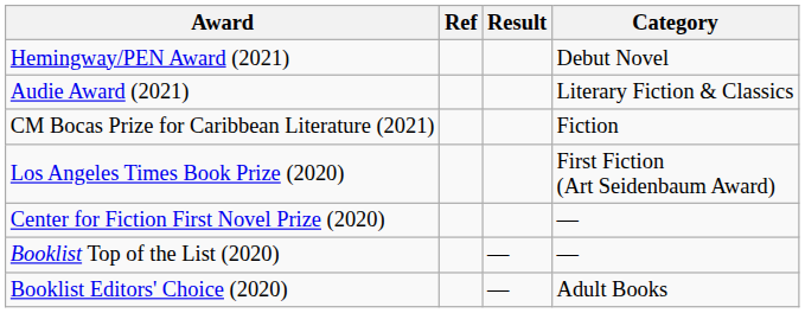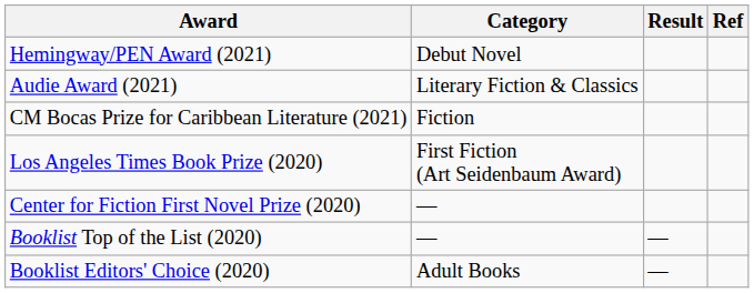columns swapped: Category <-> Ref
